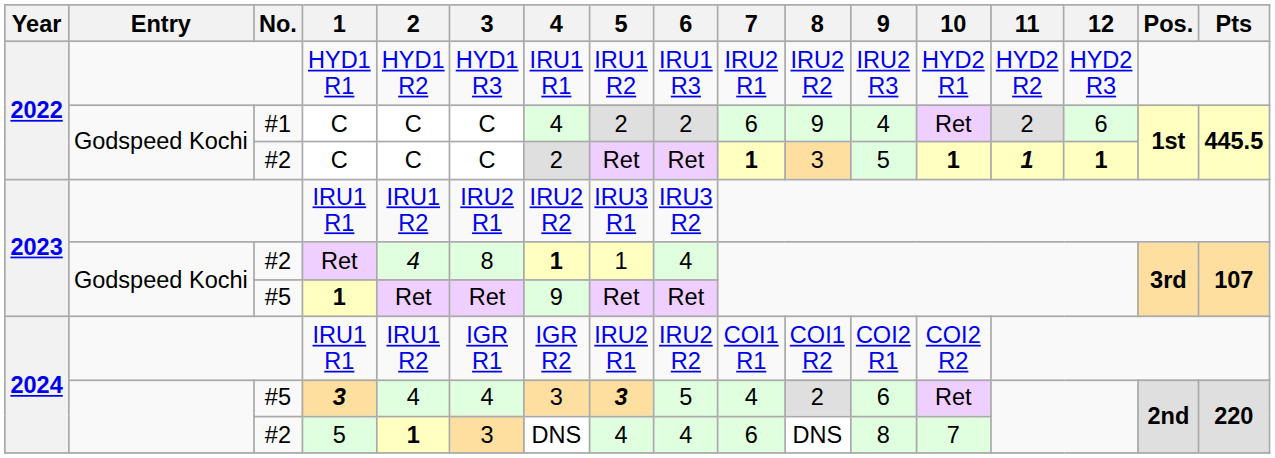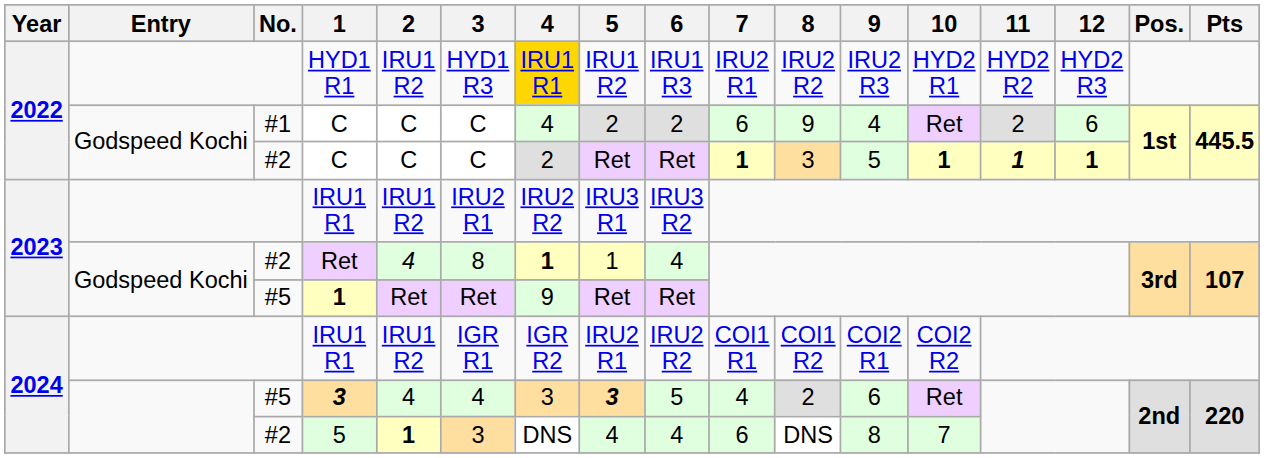HYD1 R1 | 2: HYD1 R2 -> IRU1 R2
HYD1 R1 | 4: no background -> gold background
